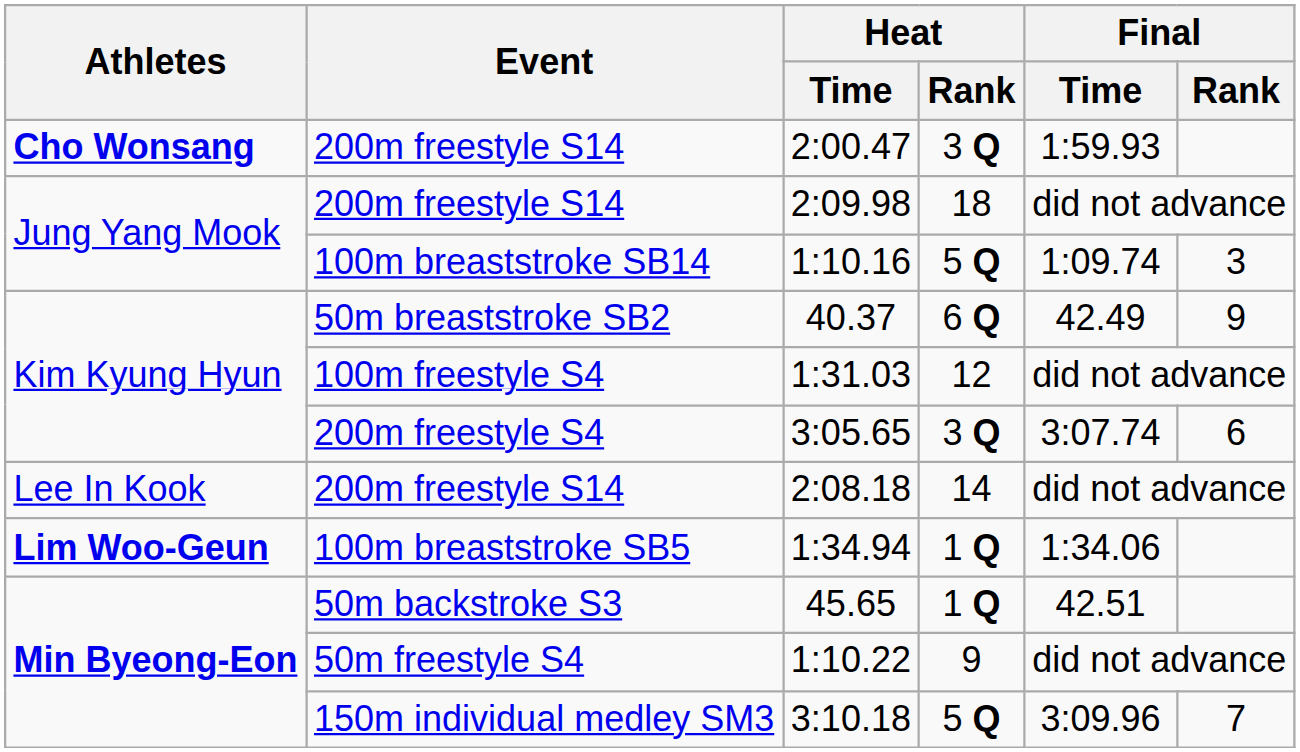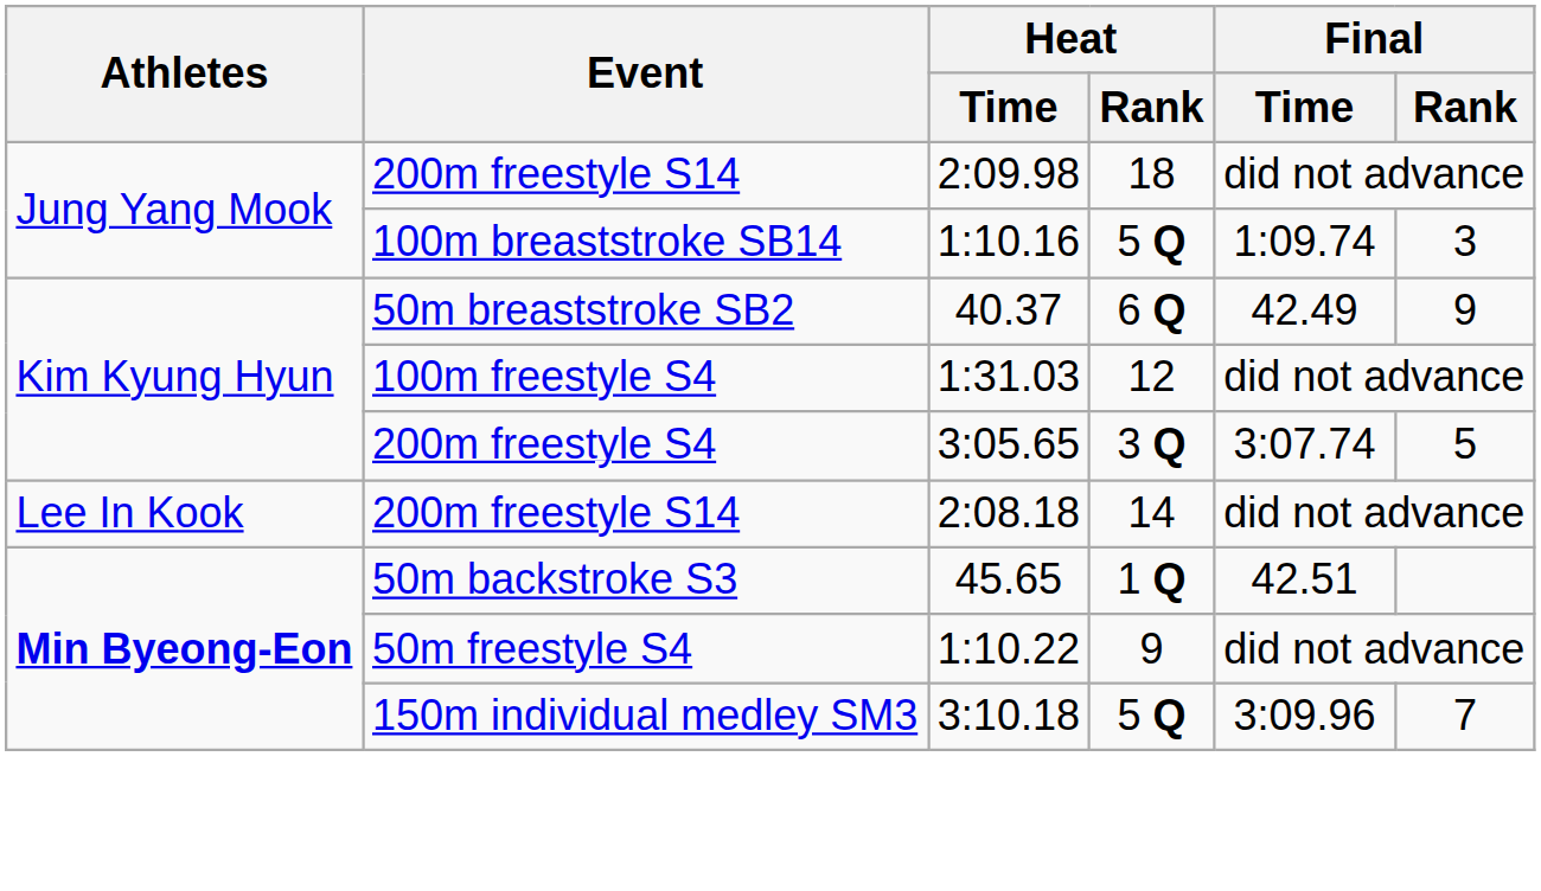- row: Cho Wonsang | 200m freestyle S14 | 2:00.47 | 3 Q | 1:59.93
3:05.65 | Final / Rank: 6 -> 5
- row: Lim Woo-Geun | 100m breaststroke SB5 | 1:34.94 | 1 Q | 1:34.06
